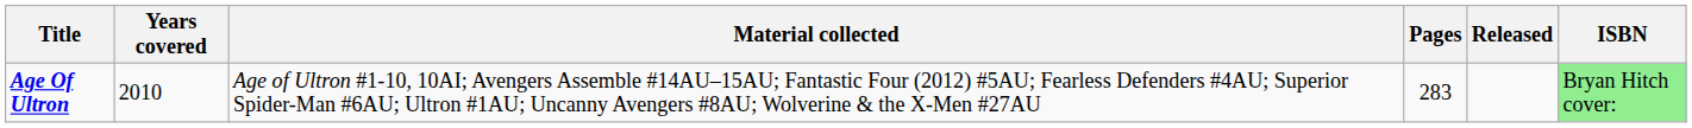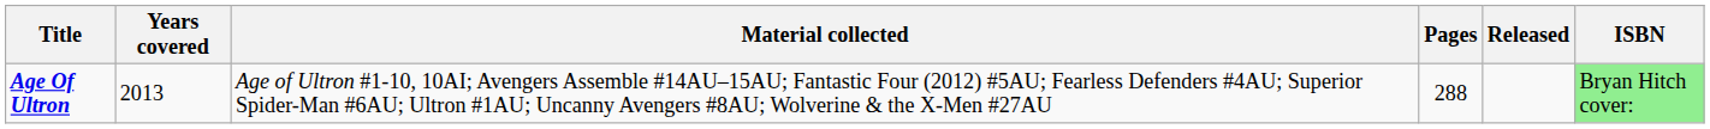Age Of Ultron | Years covered: 2010 -> 2013
Age Of Ultron | Pages: 283 -> 288
